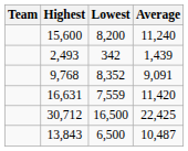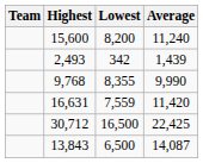9,768 | Lowest: 8,352 -> 8,355
9,768 | Average: 9,091 -> 9,990
13,843 | Average: 10,487 -> 14,087
